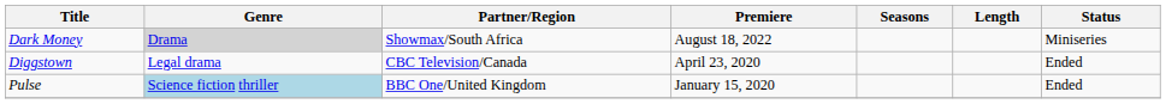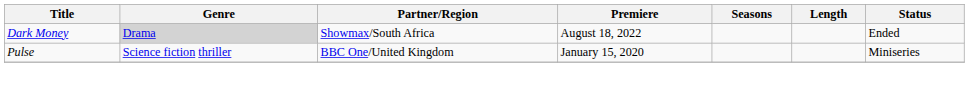Dark Money | Status: Miniseries -> Ended
- row: Diggstown | Legal drama | CBC Television/Canada | April 23, 2020 | Ended
Pulse | Genre: lightblue background -> no background
Pulse | Status: Ended -> Miniseries
